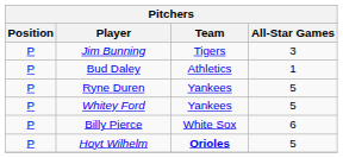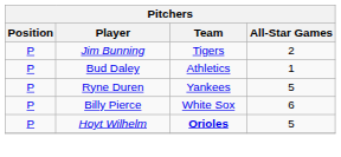Jim Bunning | All-Star Games: 3 -> 2
- row: P | Whitey Ford | Yankees | 5
